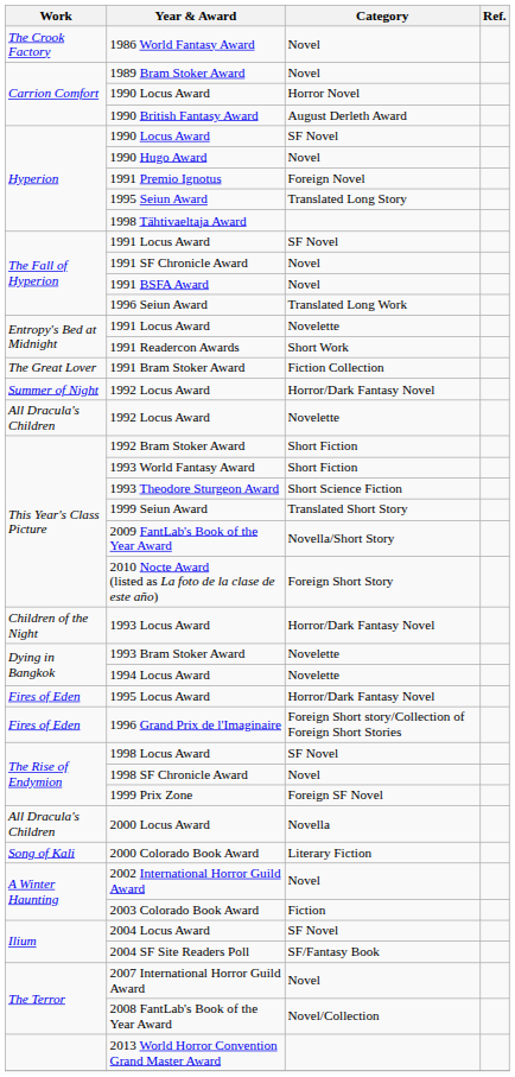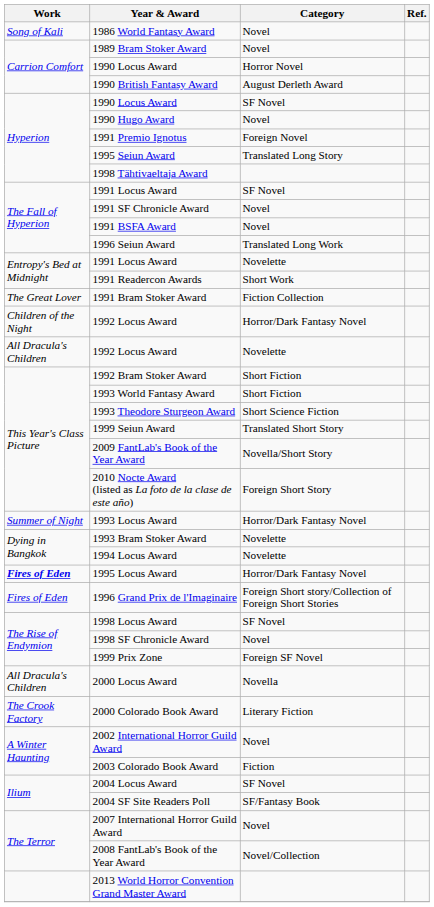1986 World Fantasy Award | Work: The Crook Factory -> Song of Kali
1992 Locus Award / Horror/Dark Fantasy Novel | Work: Summer of Night -> Children of the Night
1993 Locus Award | Work: Children of the Night -> Summer of Night
1995 Locus Award | Work: normal -> bold
2000 Colorado Book Award | Work: Song of Kali -> The Crook Factory
